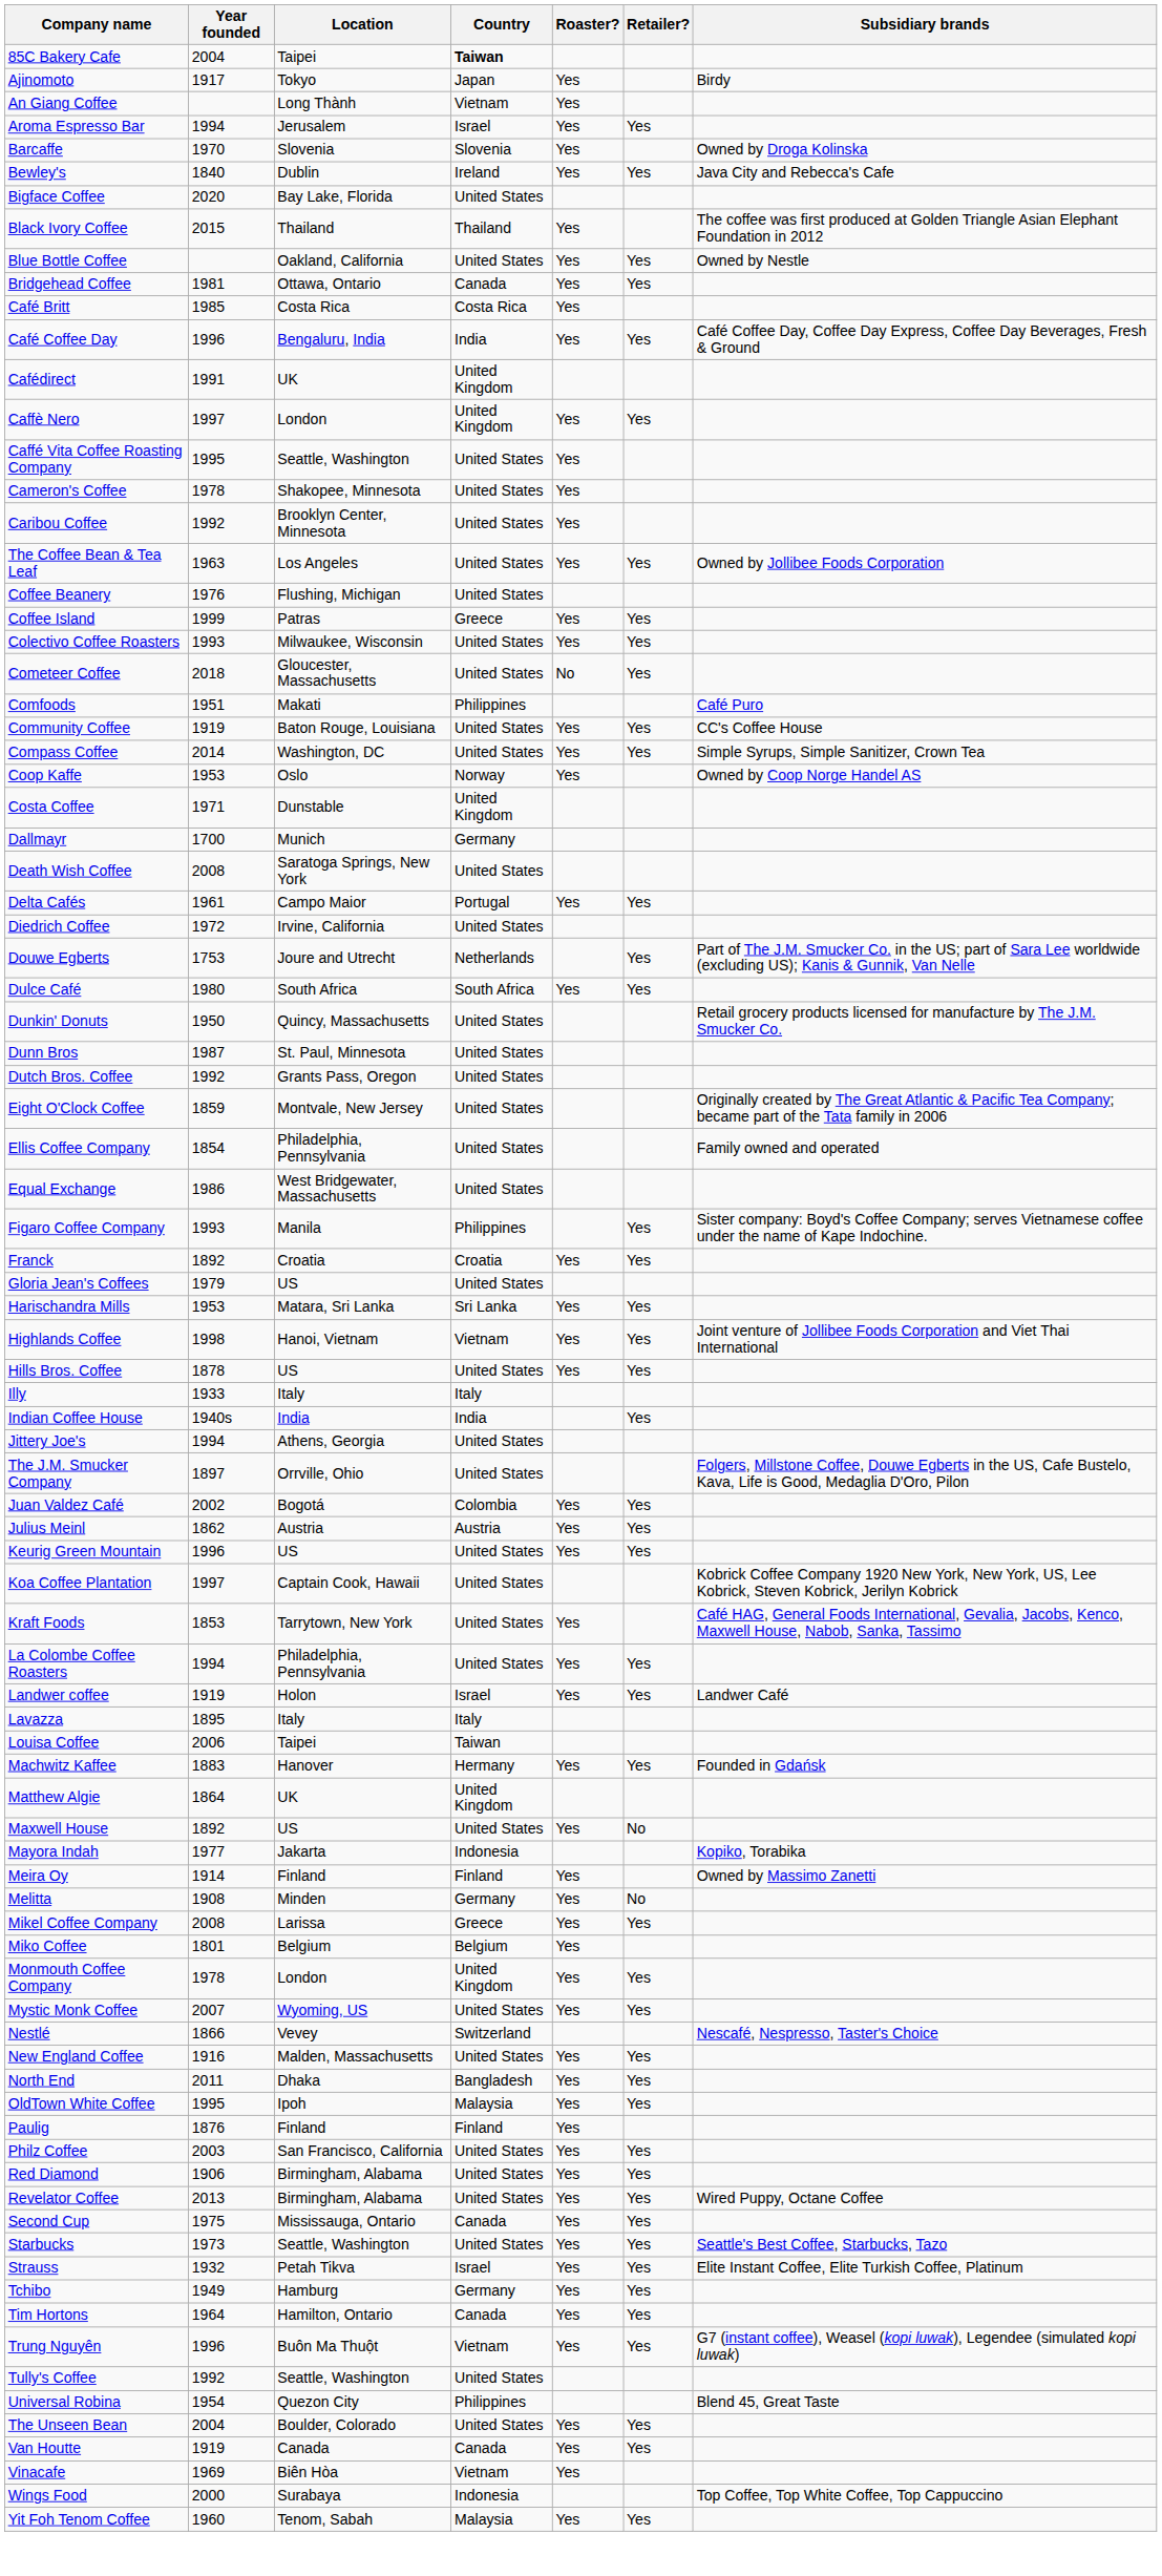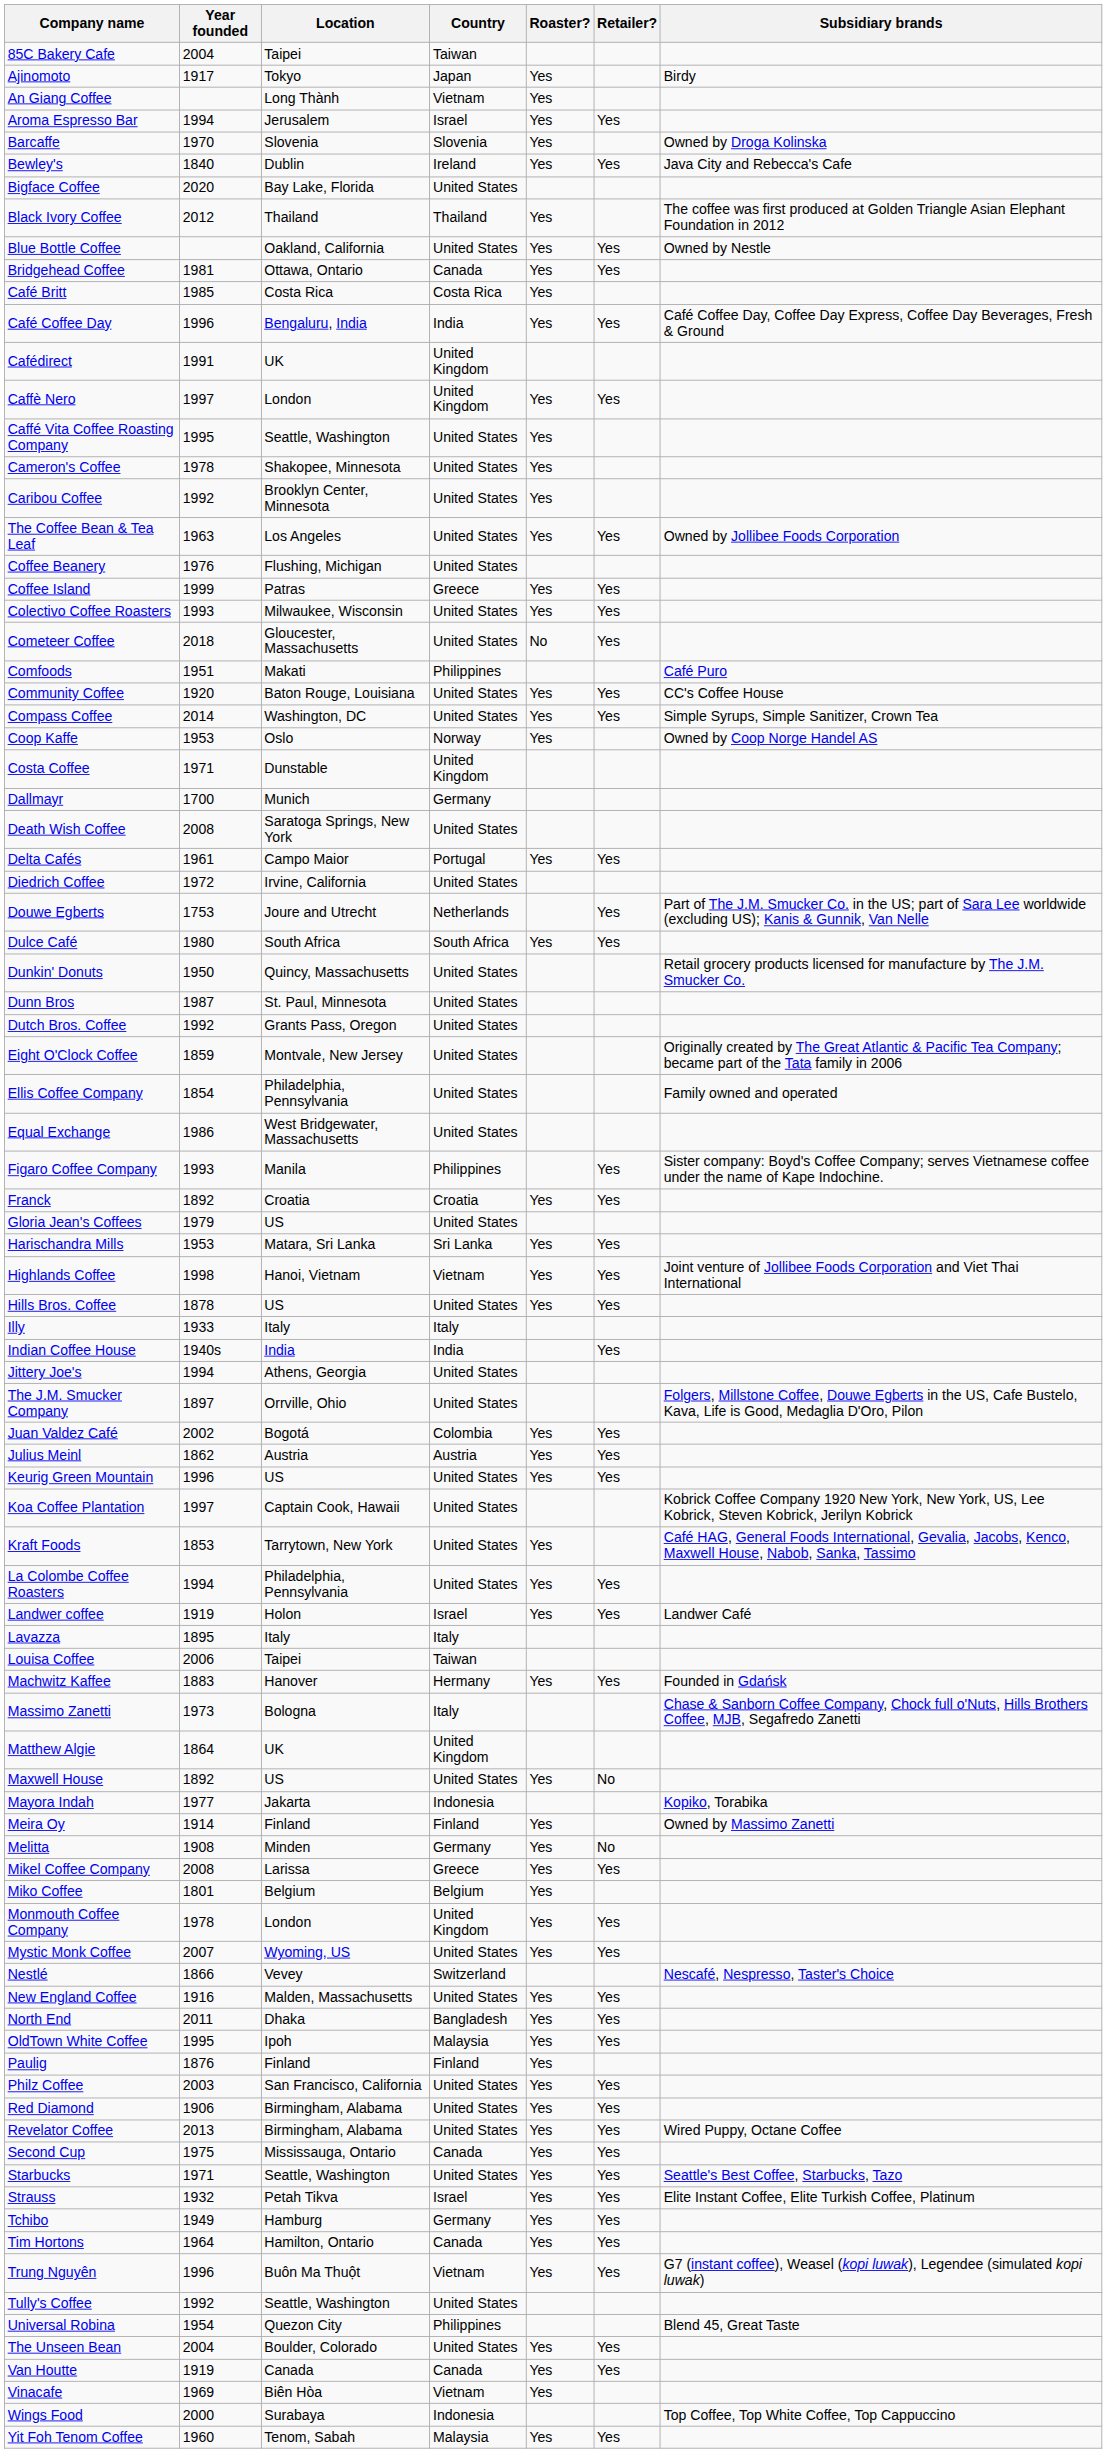85C Bakery Cafe | Country: bold -> normal
Black Ivory Coffee | Year founded: 2015 -> 2012
Community Coffee | Year founded: 1919 -> 1920
+ row: Massimo Zanetti | 1973 | Bologna | Italy | Chase & Sanborn Coffee Company, Chock full o'Nuts, Hills Brothers Coffee, MJB, Segafredo Zanetti
Starbucks | Year founded: 1973 -> 1971
